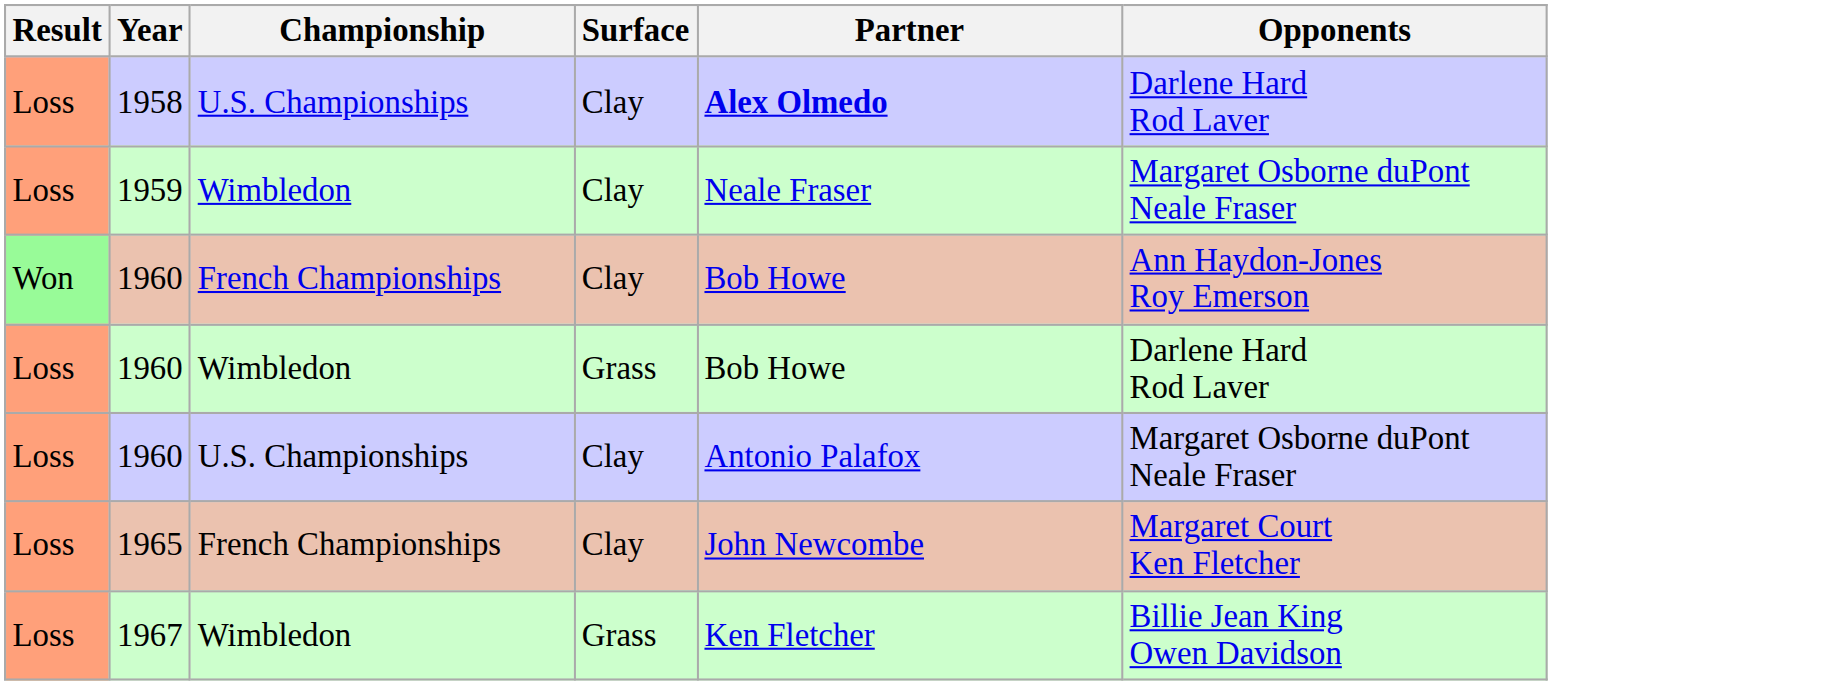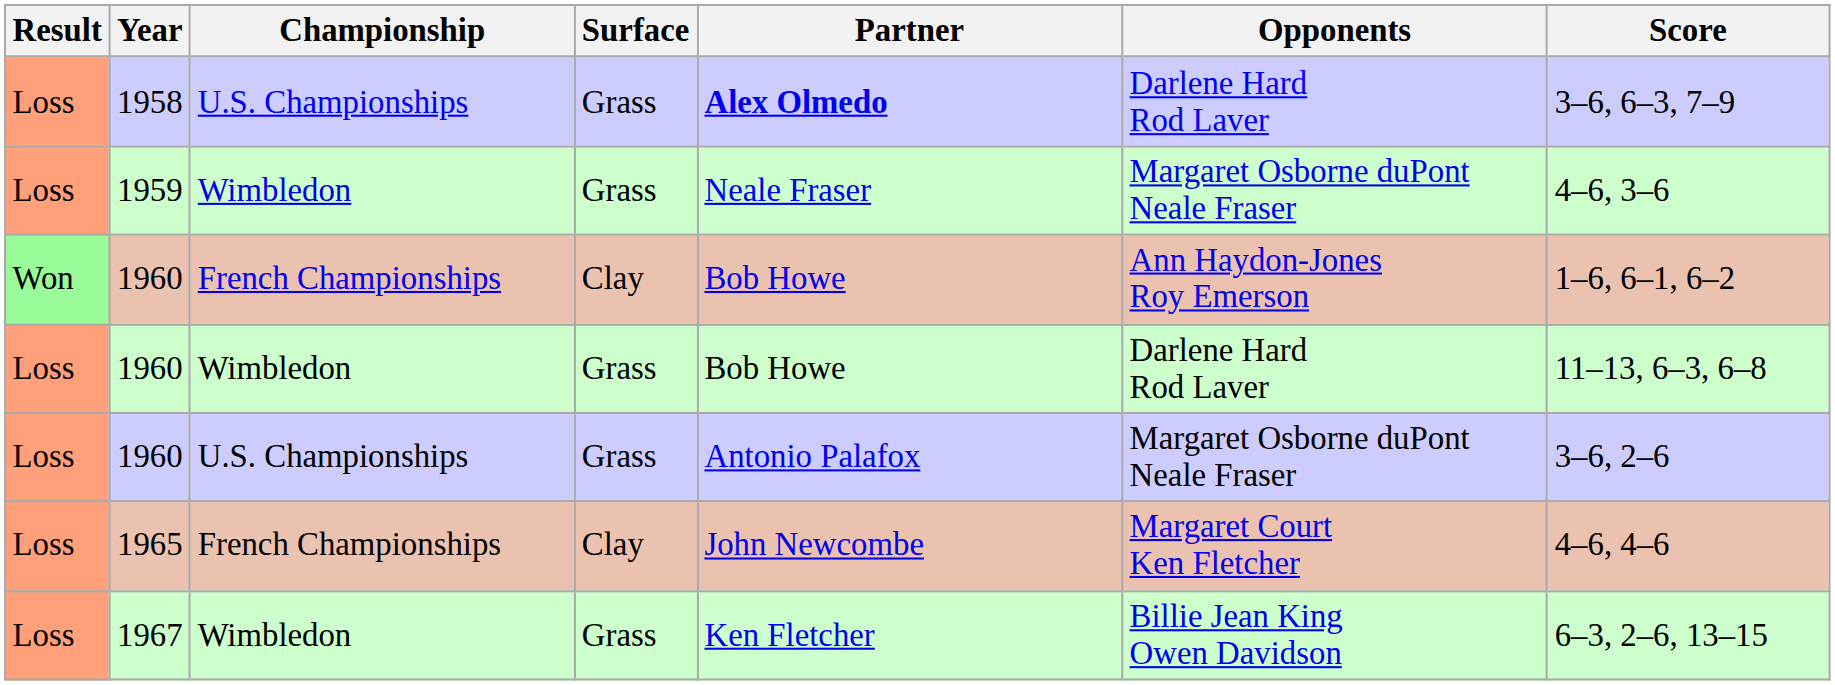+ column: Score | 3–6, 6–3, 7–9 | 4–6, 3–6 | 1–6, 6–1, 6–2 | 11–13, 6–3, 6–8 | 3–6, 2–6 | 4–6, 4–6 | 6–3, 2–6, 13–15
1958 | Surface: Clay -> Grass
1959 | Surface: Clay -> Grass
1960 / U.S. Championships | Surface: Clay -> Grass
